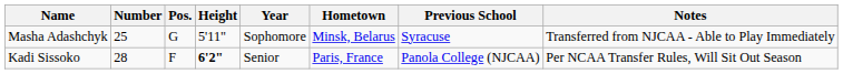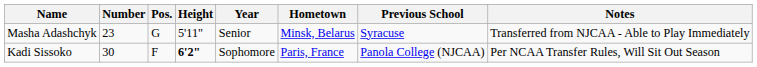Masha Adashchyk | Number: 25 -> 23
Masha Adashchyk | Year: Sophomore -> Senior
Kadi Sissoko | Number: 28 -> 30
Kadi Sissoko | Year: Senior -> Sophomore
